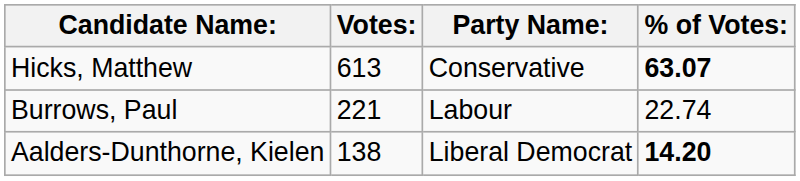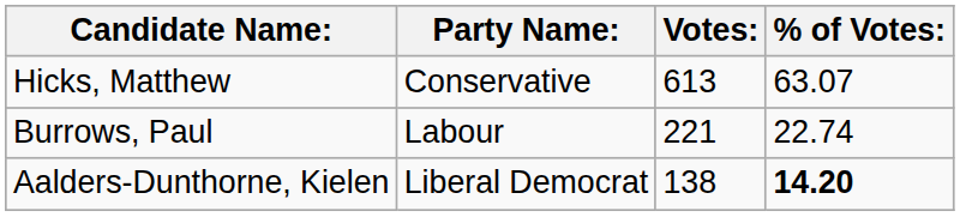columns swapped: Party Name: <-> Votes:
Hicks, Matthew | % of Votes:: bold -> normal
